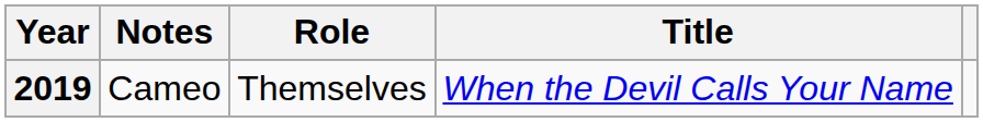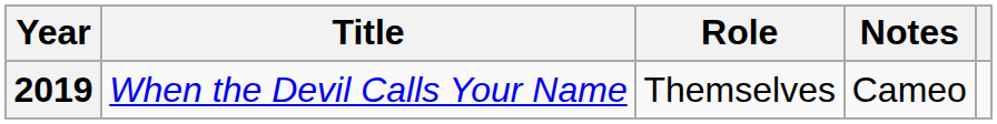columns swapped: Title <-> Notes
